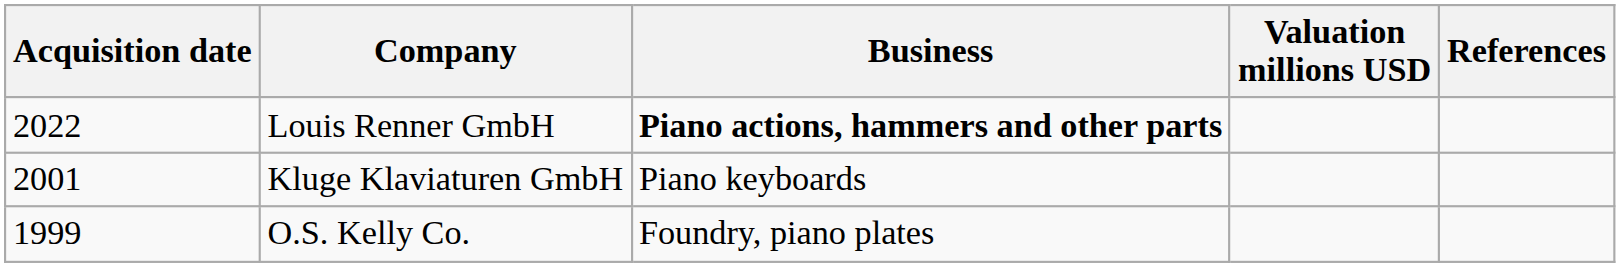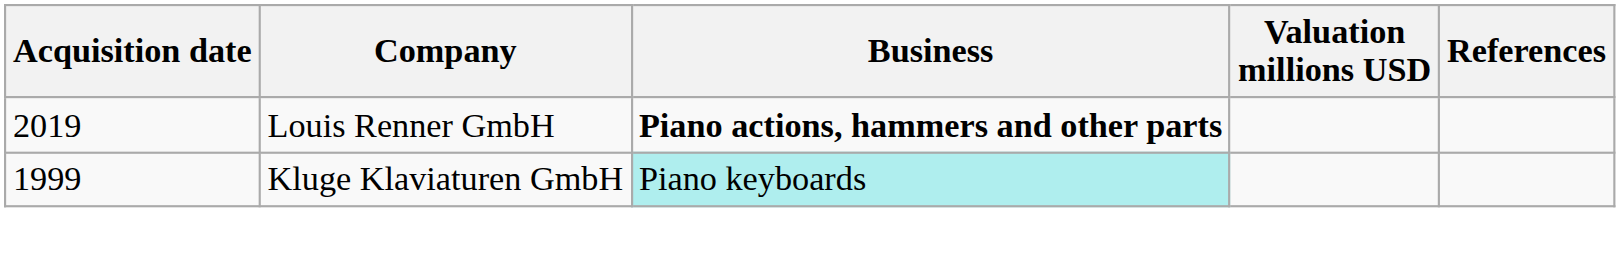Louis Renner GmbH | Acquisition date: 2022 -> 2019
Kluge Klaviaturen GmbH | Acquisition date: 2001 -> 1999
Kluge Klaviaturen GmbH | Business: no background -> paleturquoise background
- row: 1999 | O.S. Kelly Co. | Foundry, piano plates
